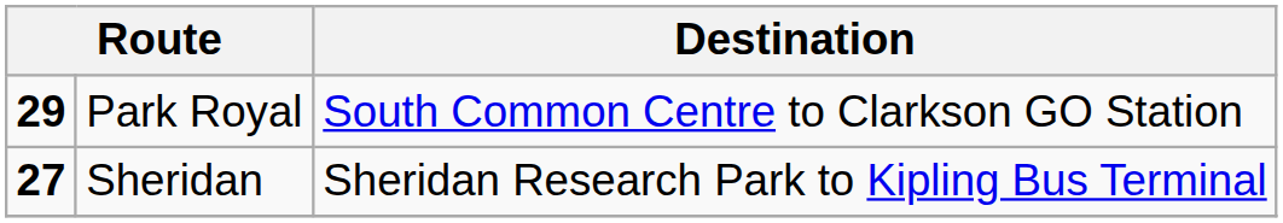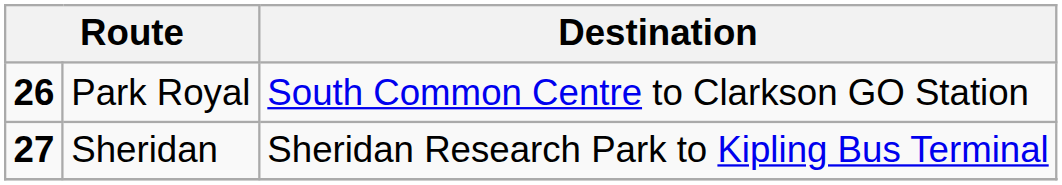Park Royal | column 1: 29 -> 26
